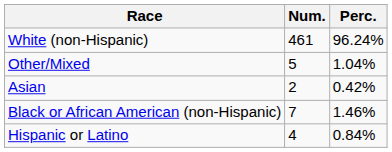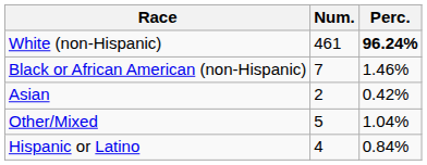White (non-Hispanic) | Perc.: normal -> bold
rows swapped: Black or African American (non-Hispanic) <-> Other/Mixed
